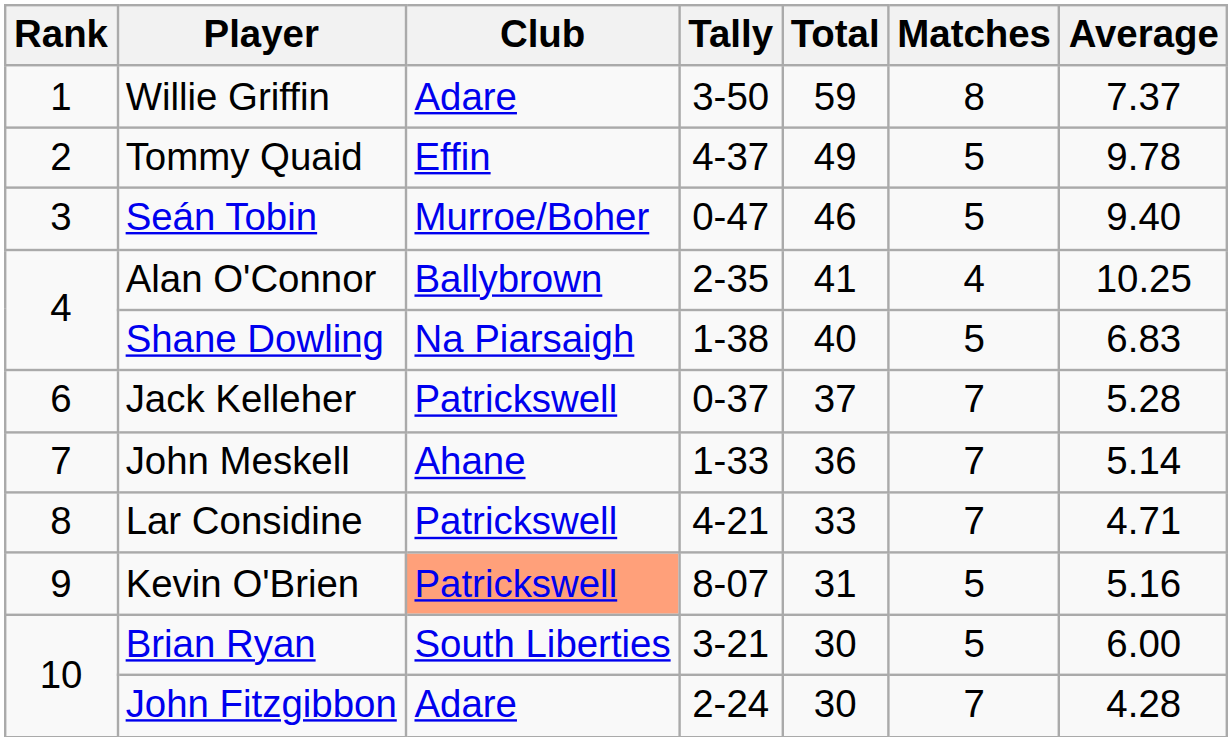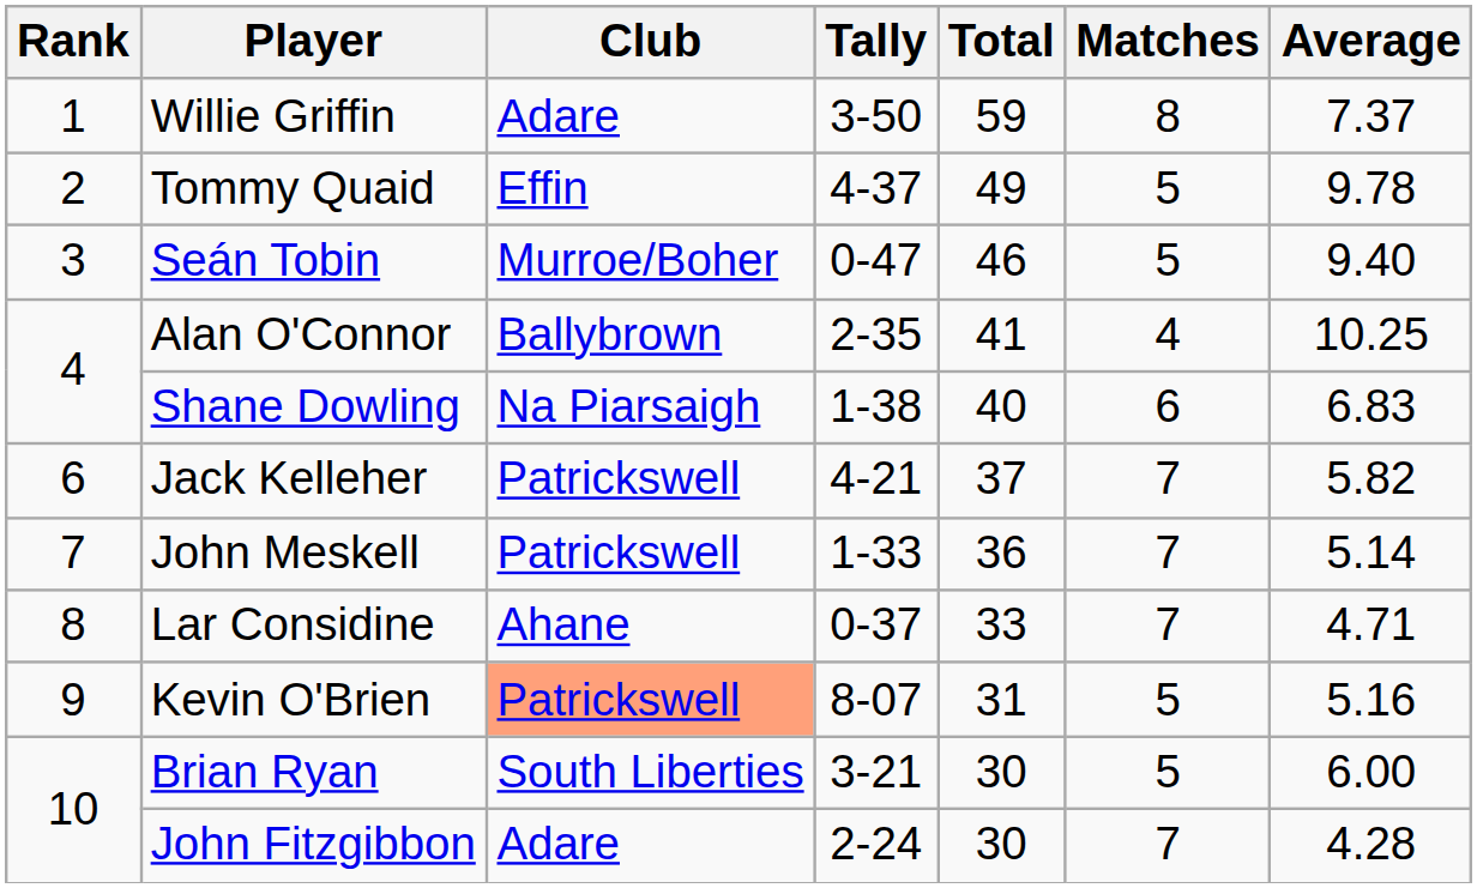Shane Dowling | Matches: 5 -> 6
Jack Kelleher | Tally: 0-37 -> 4-21
Jack Kelleher | Average: 5.28 -> 5.82
John Meskell | Club: Ahane -> Patrickswell
Lar Considine | Club: Patrickswell -> Ahane
Lar Considine | Tally: 4-21 -> 0-37
